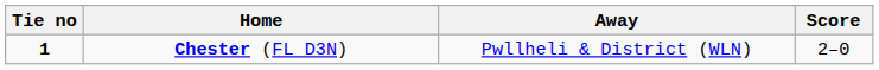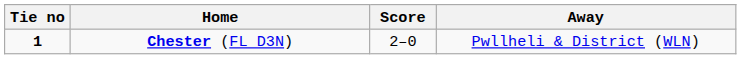columns swapped: Score <-> Away
